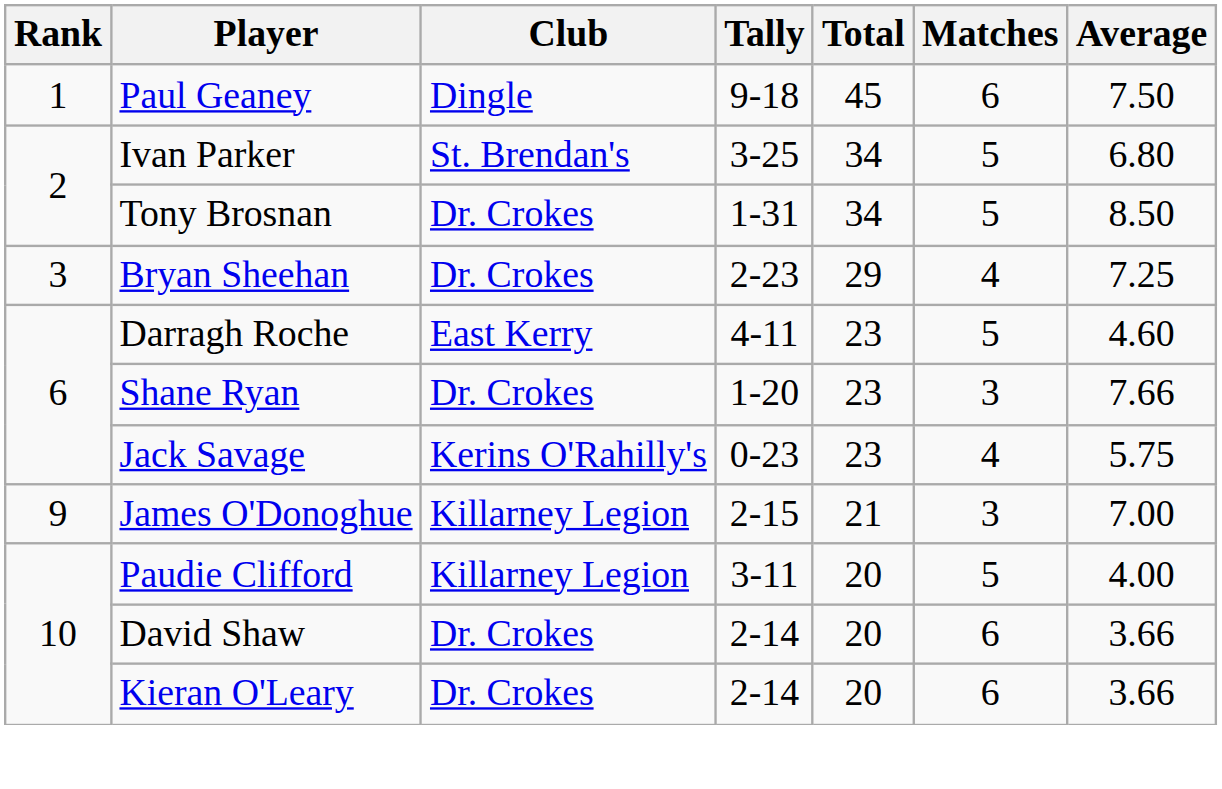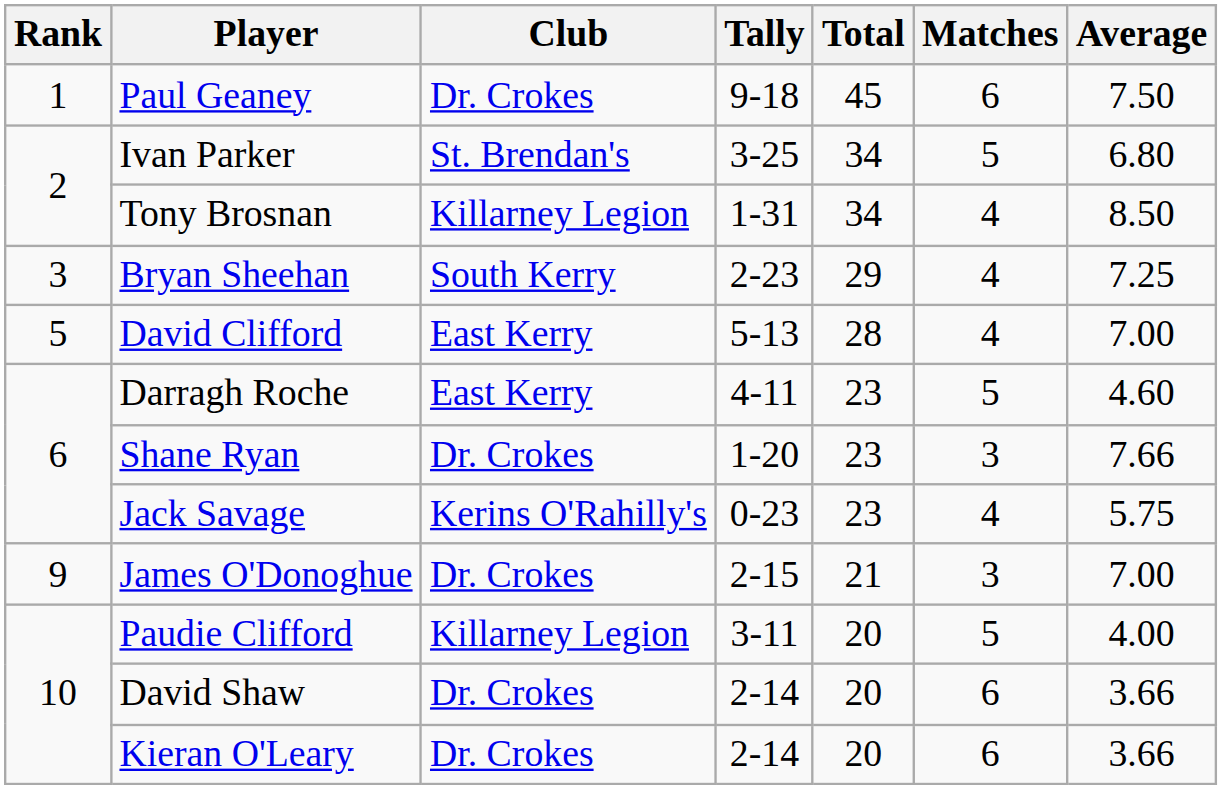Paul Geaney | Club: Dingle -> Dr. Crokes
Tony Brosnan | Club: Dr. Crokes -> Killarney Legion
Tony Brosnan | Matches: 5 -> 4
Bryan Sheehan | Club: Dr. Crokes -> South Kerry
+ row: 5 | David Clifford | East Kerry | 5-13 | 28 | 4 | 7.00
James O'Donoghue | Club: Killarney Legion -> Dr. Crokes
